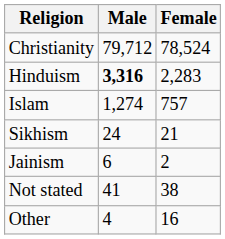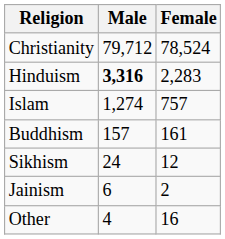+ row: Buddhism | 157 | 161
Sikhism | Female: 21 -> 12
- row: Not stated | 41 | 38
